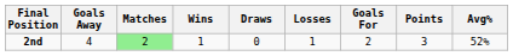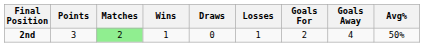columns swapped: Points <-> Goals Away
2nd | Avg%: 52% -> 50%
